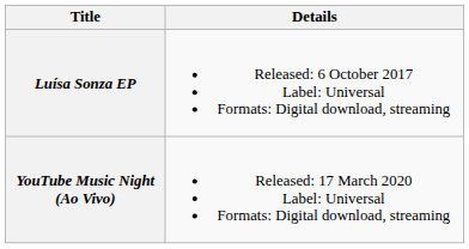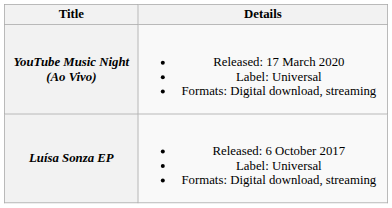rows swapped: Luísa Sonza EP <-> YouTube Music Night (Ao Vivo)
